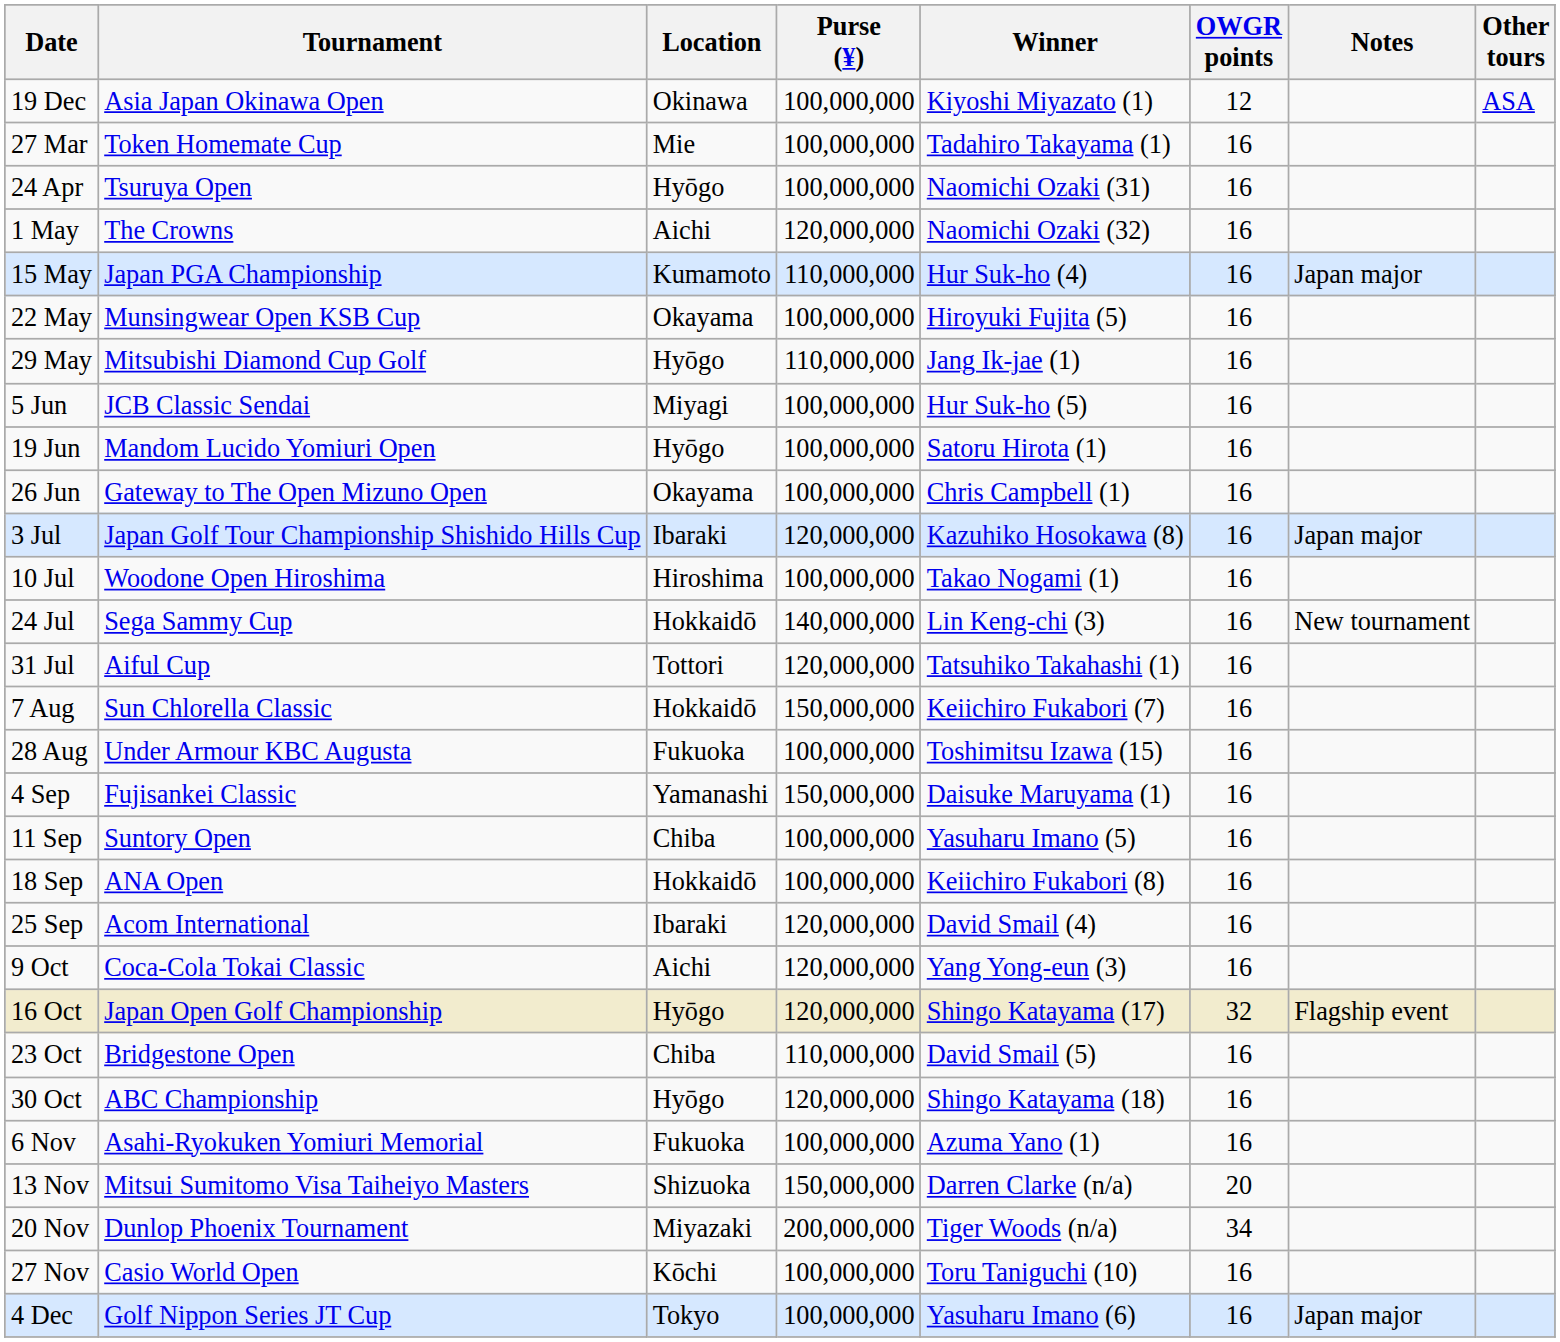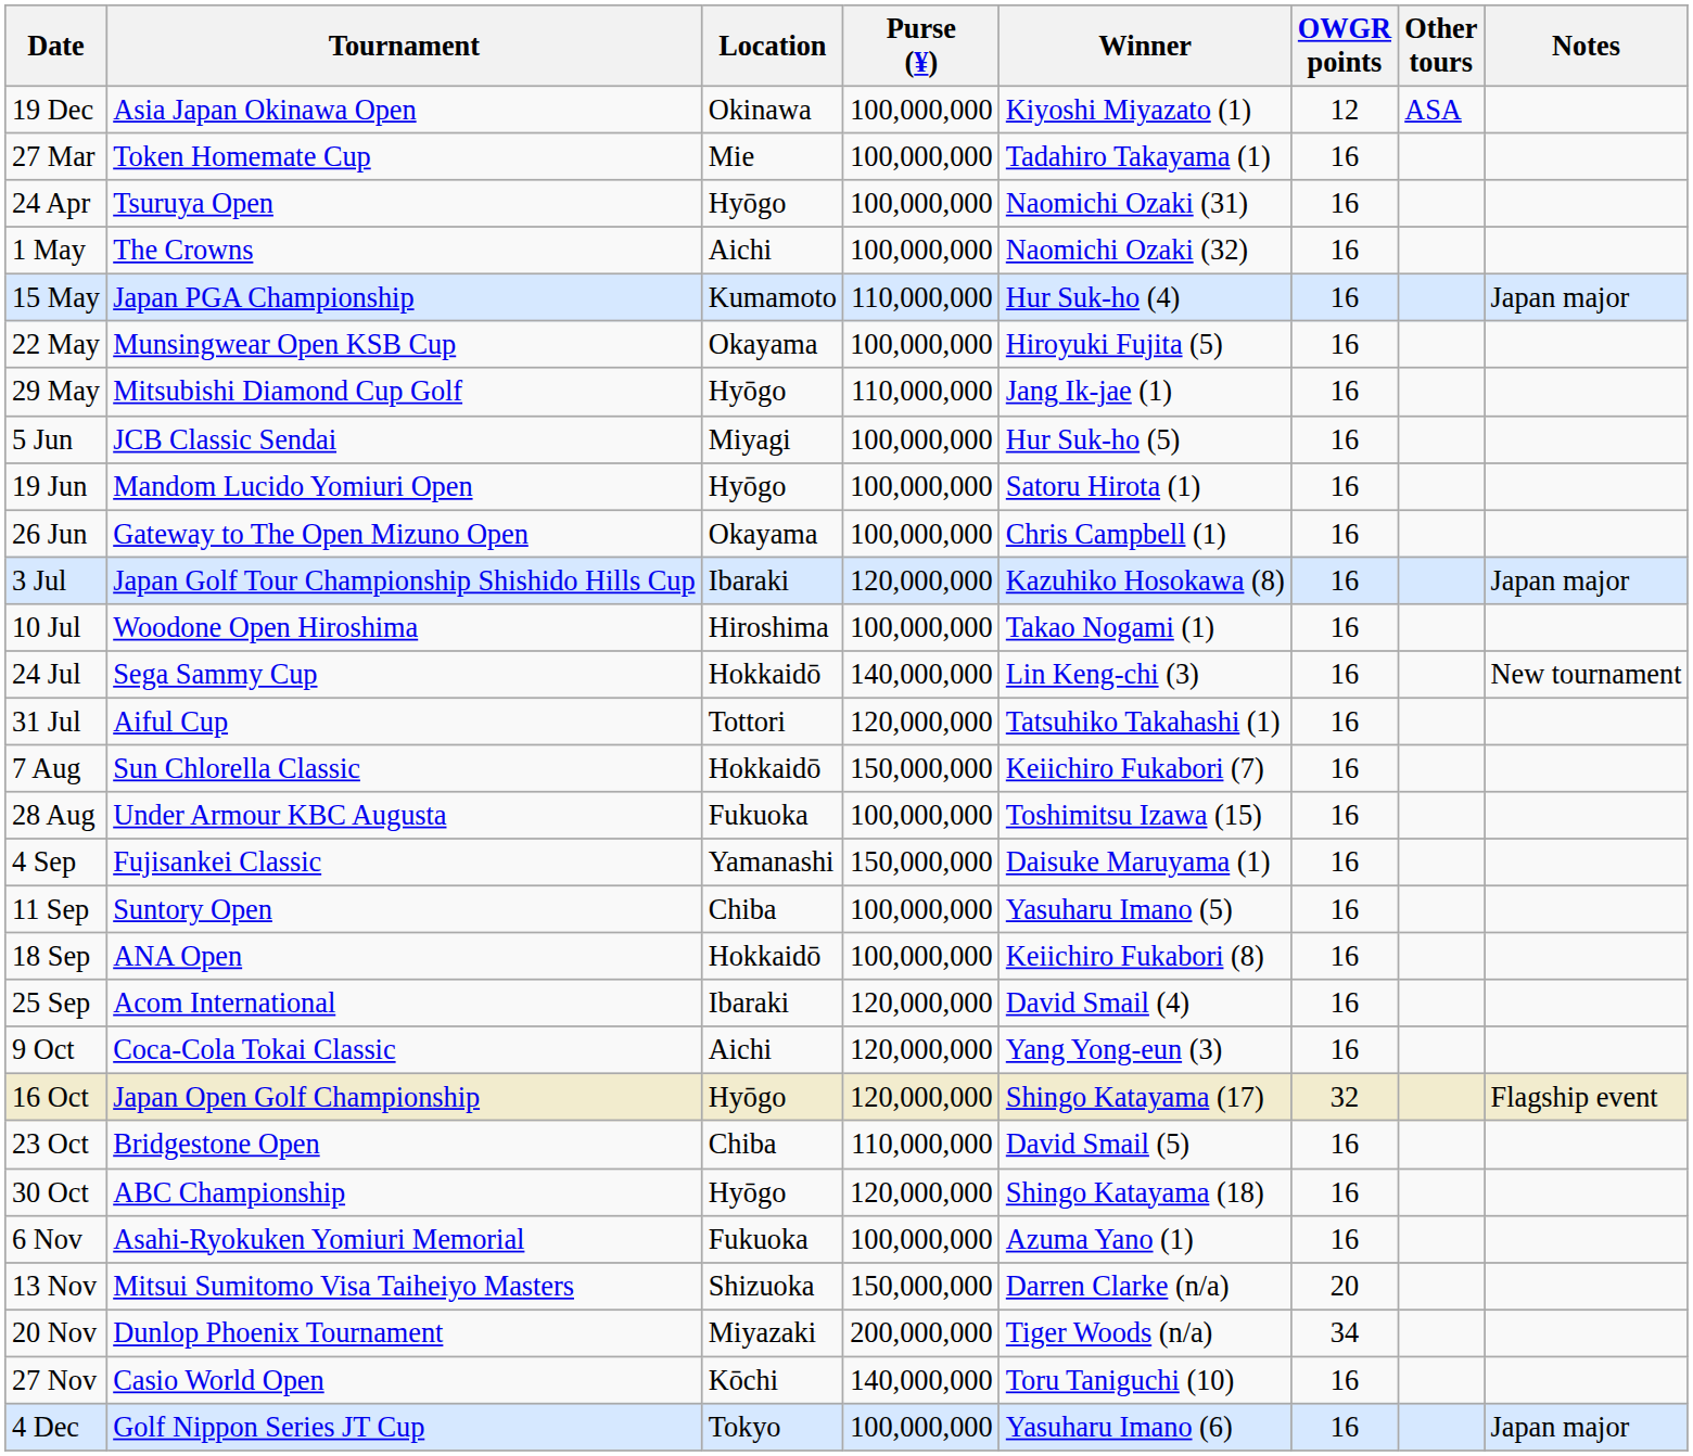columns swapped: Other tours <-> Notes
1 May | Purse (¥): 120,000,000 -> 100,000,000
27 Nov | Purse (¥): 100,000,000 -> 140,000,000
